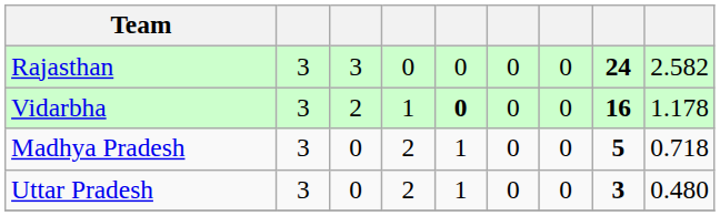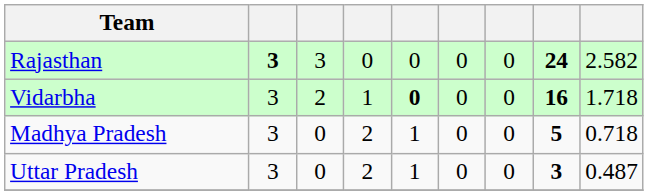Rajasthan | column 2: normal -> bold
Vidarbha | column 9: 1.178 -> 1.718
Uttar Pradesh | column 9: 0.480 -> 0.487
